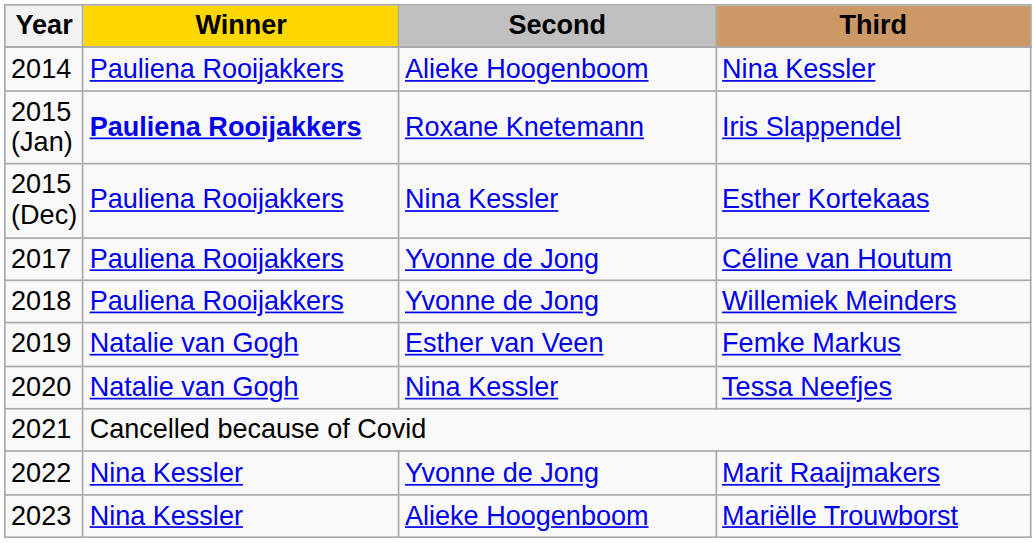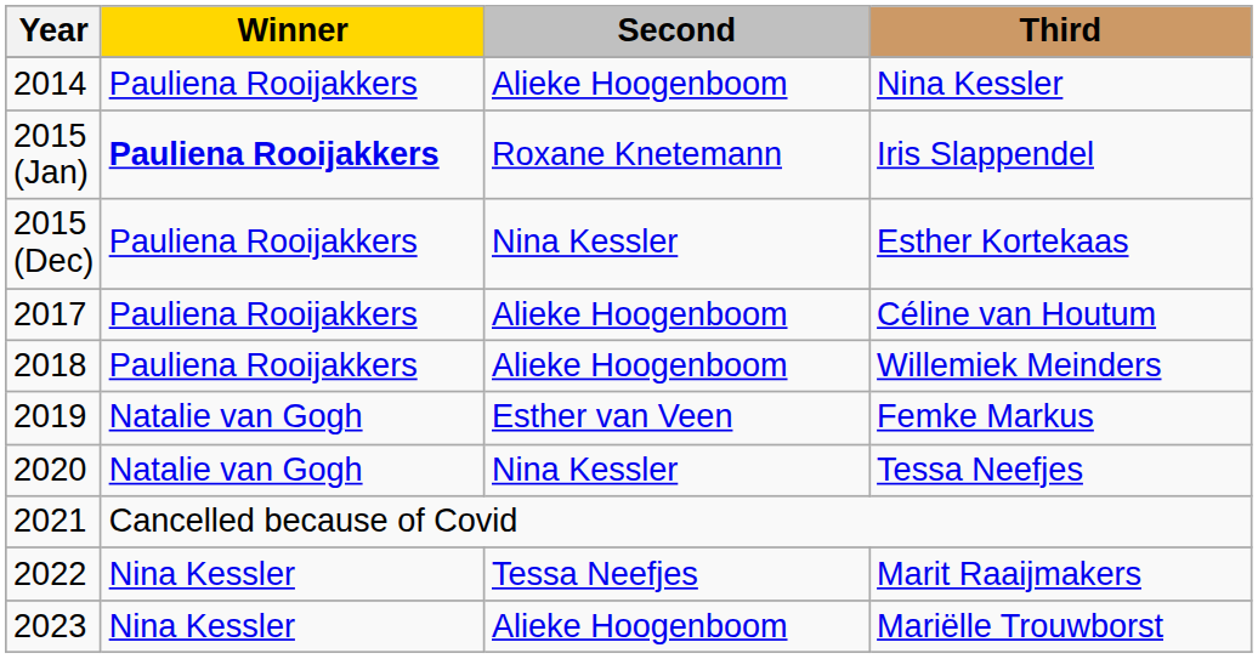Céline van Houtum | Second: Yvonne de Jong -> Alieke Hoogenboom
Willemiek Meinders | Second: Yvonne de Jong -> Alieke Hoogenboom
Marit Raaijmakers | Second: Yvonne de Jong -> Tessa Neefjes
